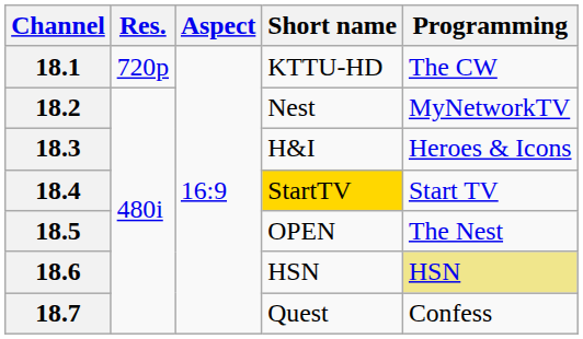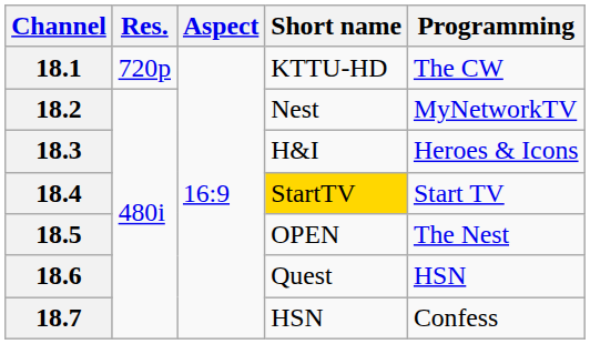18.6 | Short name: HSN -> Quest
18.6 | Programming: khaki background -> no background
18.7 | Short name: Quest -> HSN
